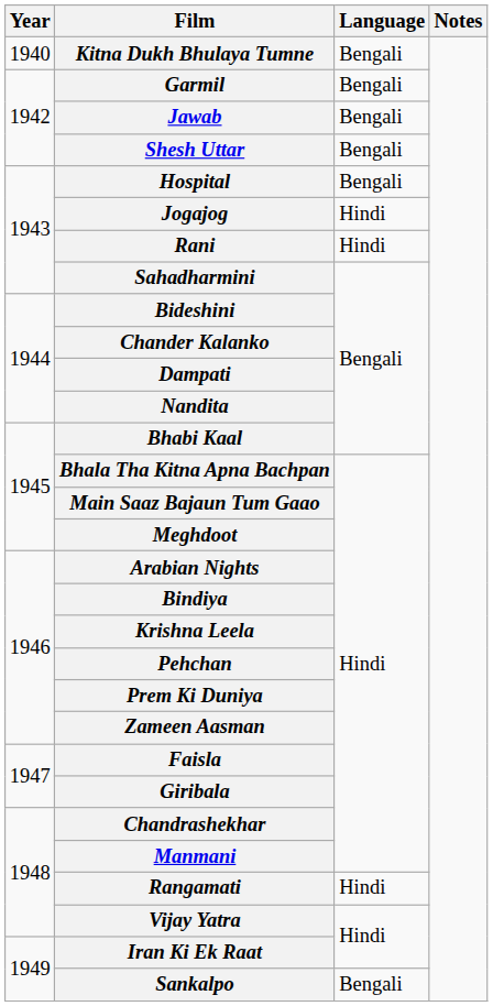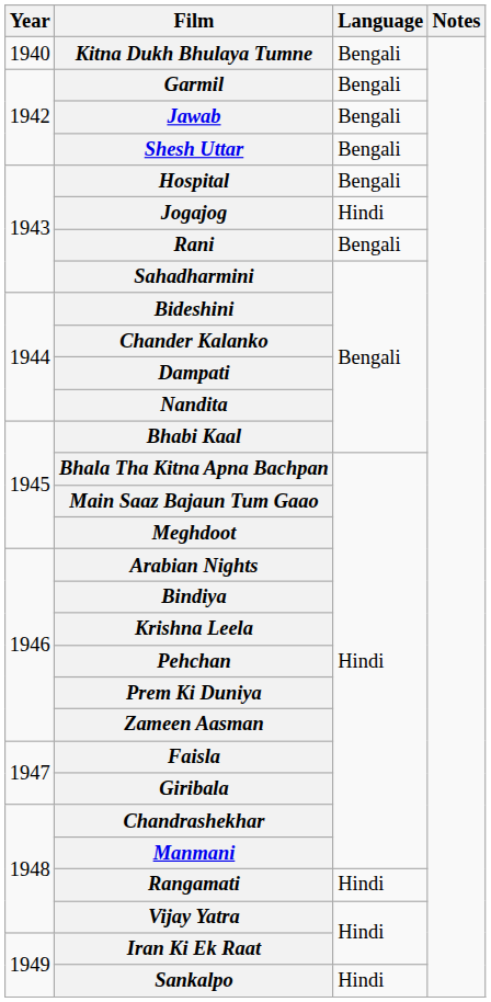Rani | Language: Hindi -> Bengali
Sankalpo | Language: Bengali -> Hindi
